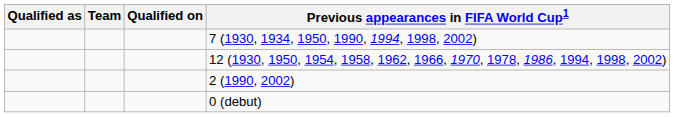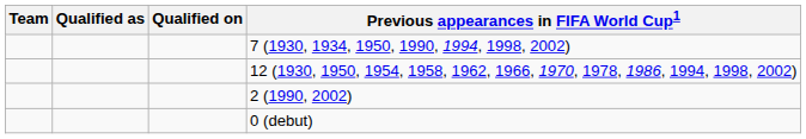columns swapped: Team <-> Qualified as
